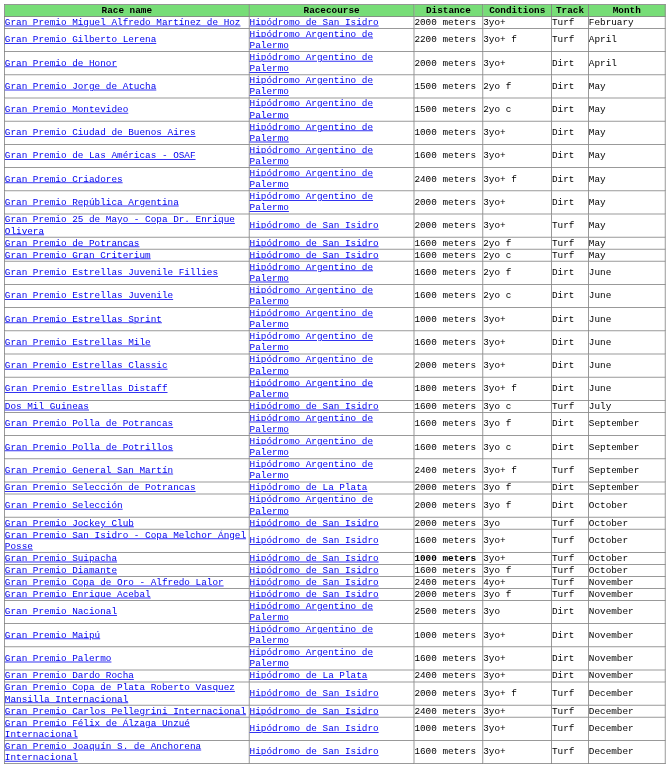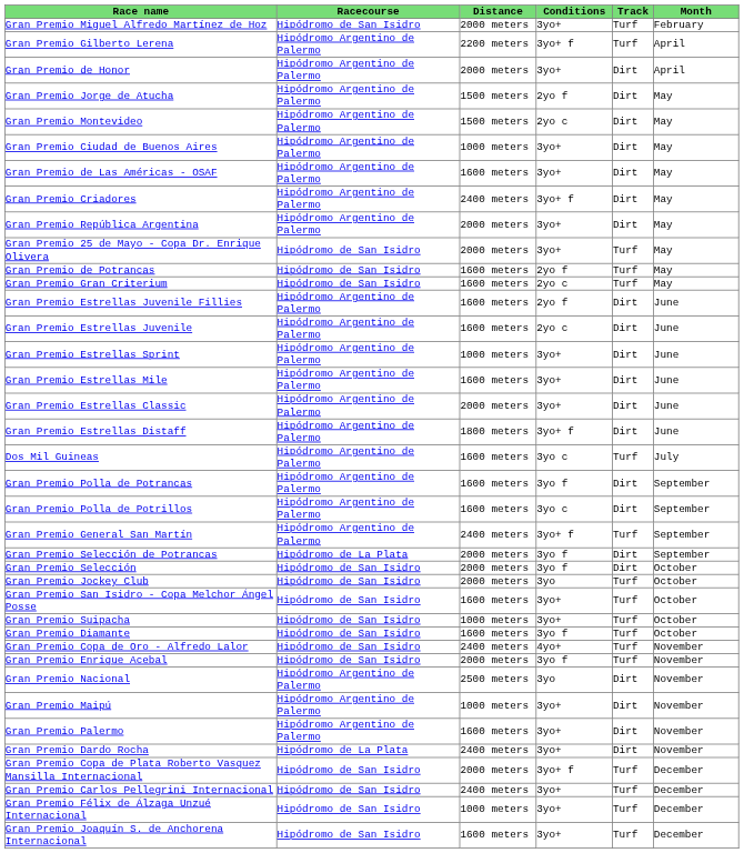Dos Mil Guineas | Racecourse: Hipódromo de San Isidro -> Hipódromo Argentino de Palermo
Gran Premio Selección | Racecourse: Hipódromo Argentino de Palermo -> Hipódromo de San Isidro
Gran Premio Suipacha | Distance: bold -> normal
